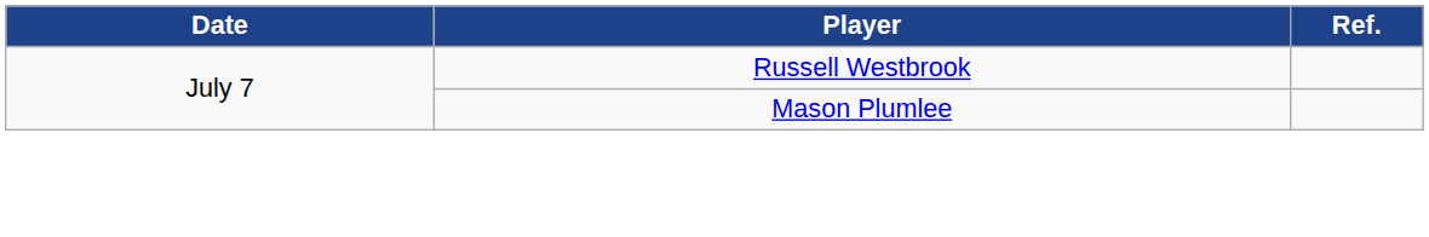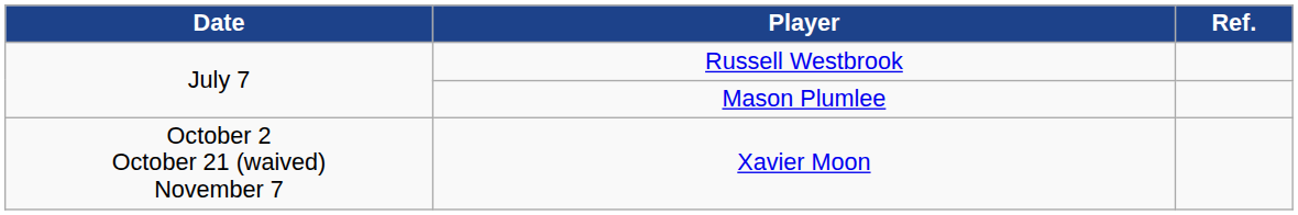+ row: October 2 October 21 (waived) November 7 | Xavier Moon
